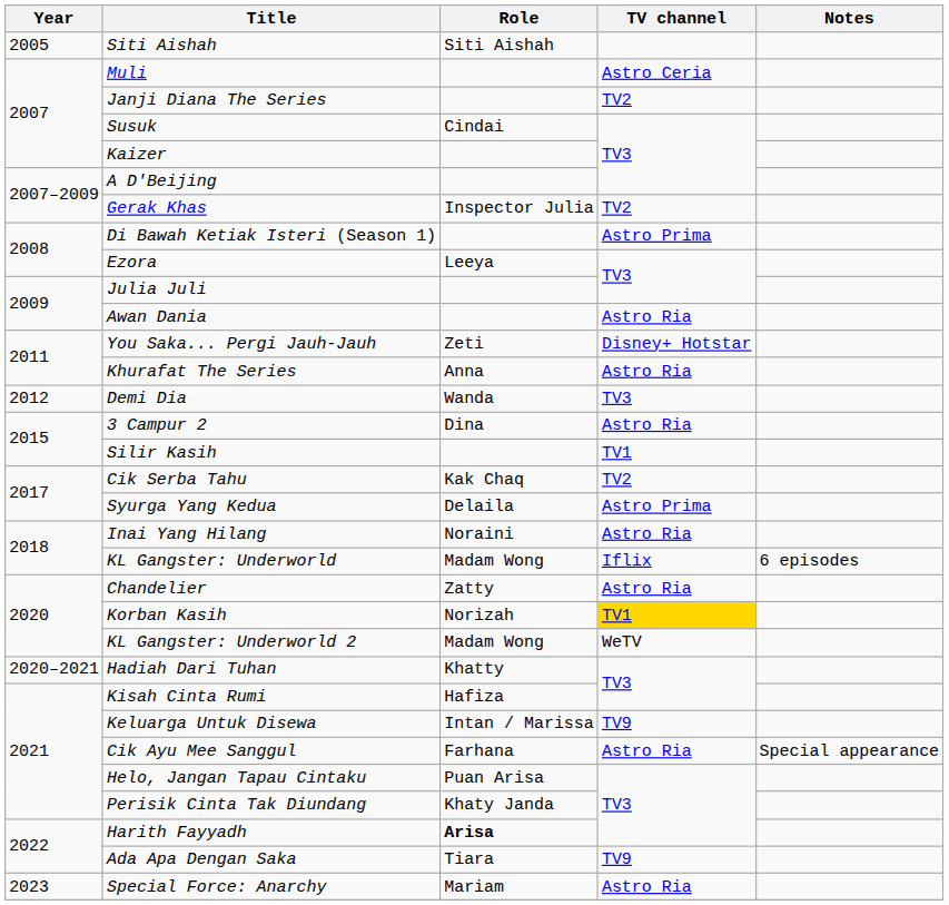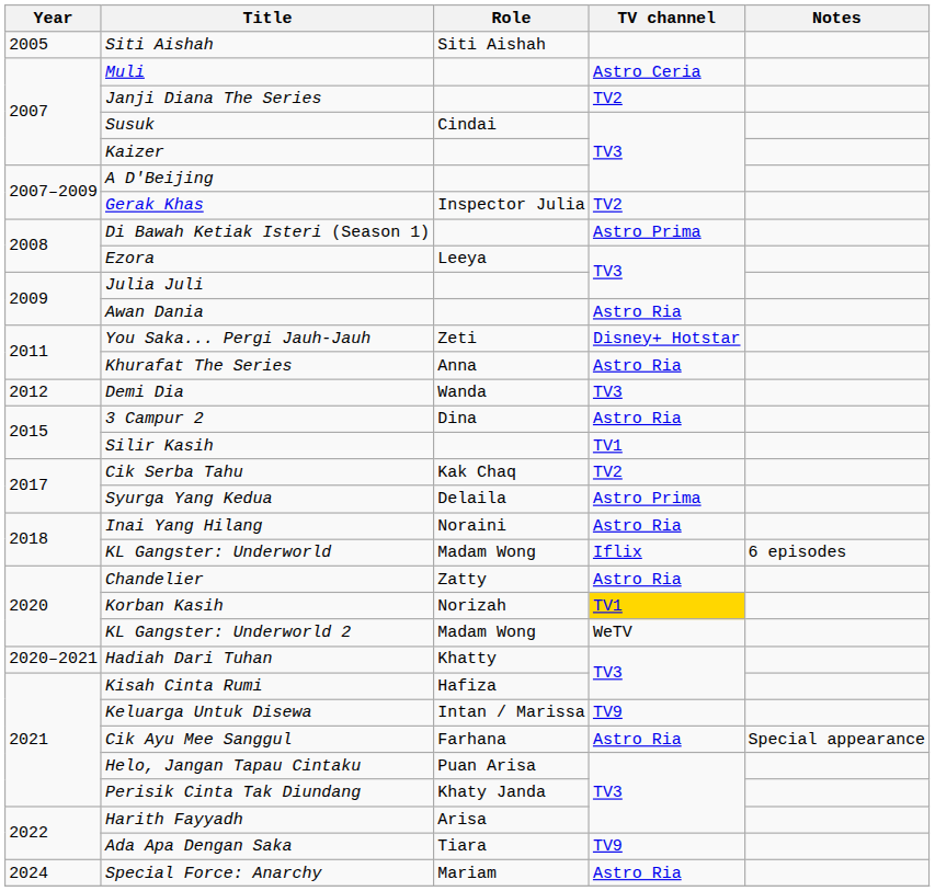Harith Fayyadh | Role: bold -> normal
Special Force: Anarchy | Year: 2023 -> 2024
